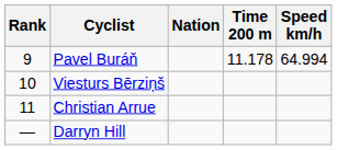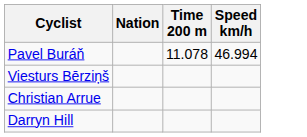- column: Rank | 9 | 10 | 11 | —
Pavel Buráň | Time 200 m: 11.178 -> 11.078
Pavel Buráň | Speed km/h: 64.994 -> 46.994
